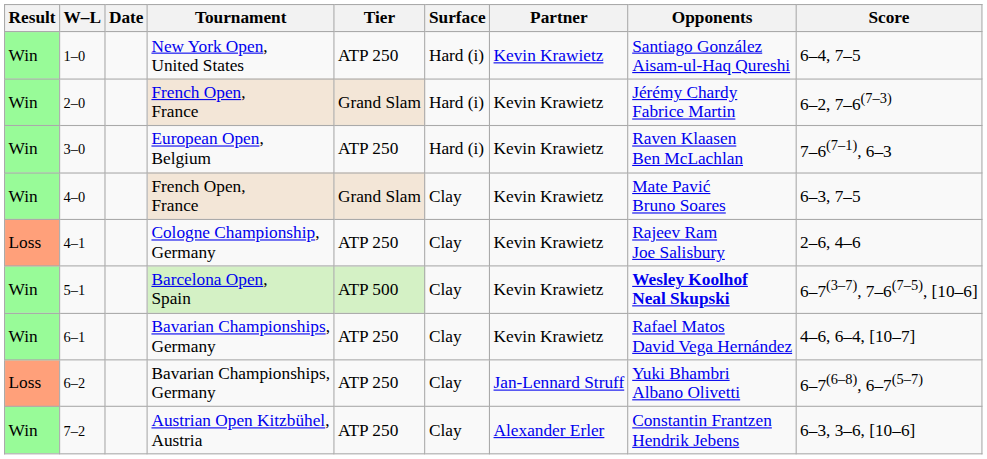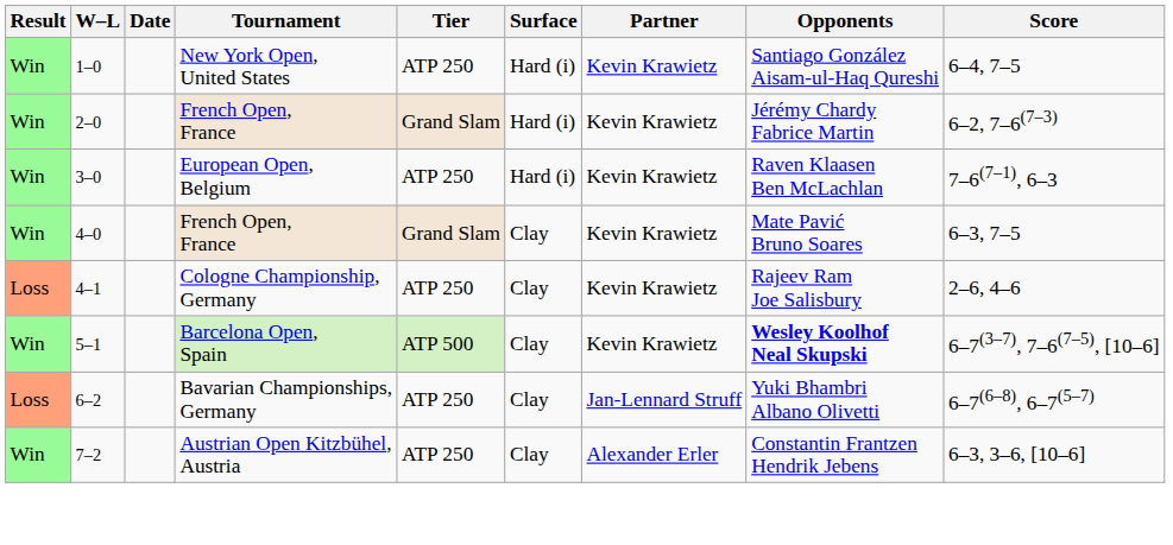- row: Win | 6–1 | Bavarian Championships, Germany | ATP 250 | Clay | Kevin Krawietz | Rafael Matos David Vega Hernández | 4–6, 6–4, [10–7]
